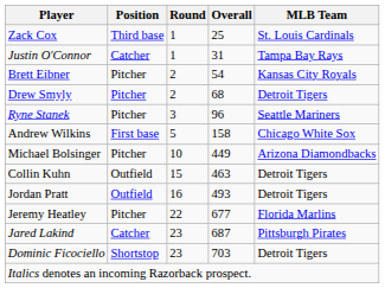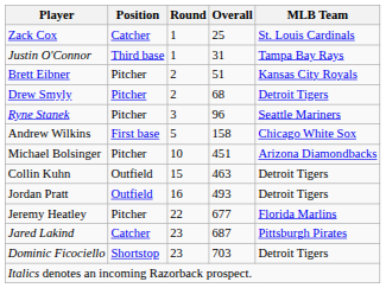Zack Cox | Position: Third base -> Catcher
Justin O'Connor | Position: Catcher -> Third base
Brett Eibner | Overall: 54 -> 51
Michael Bolsinger | Overall: 449 -> 451
